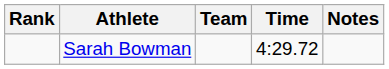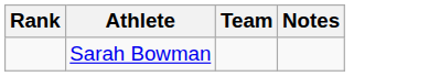- column: Time | 4:29.72
